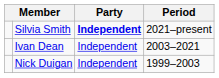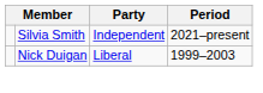Silvia Smith | Party: bold -> normal
- row: Ivan Dean | Independent | 2003–2021
Nick Duigan | Party: Independent -> Liberal
